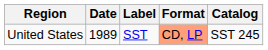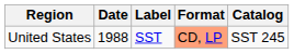United States | Date: 1989 -> 1988
